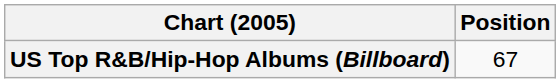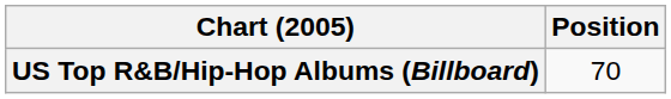US Top R&B/Hip-Hop Albums (Billboard) | Position: 67 -> 70
